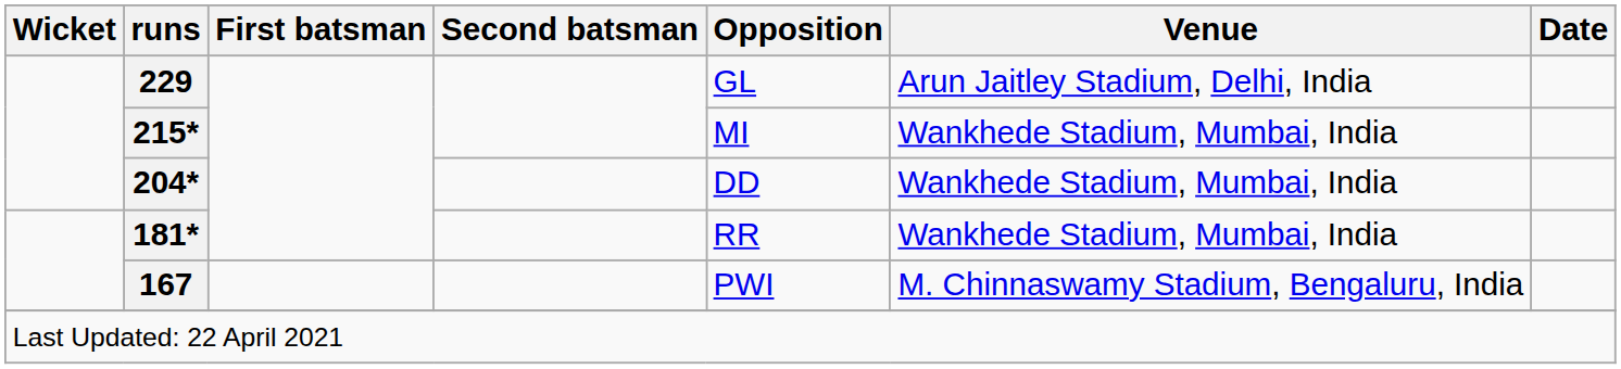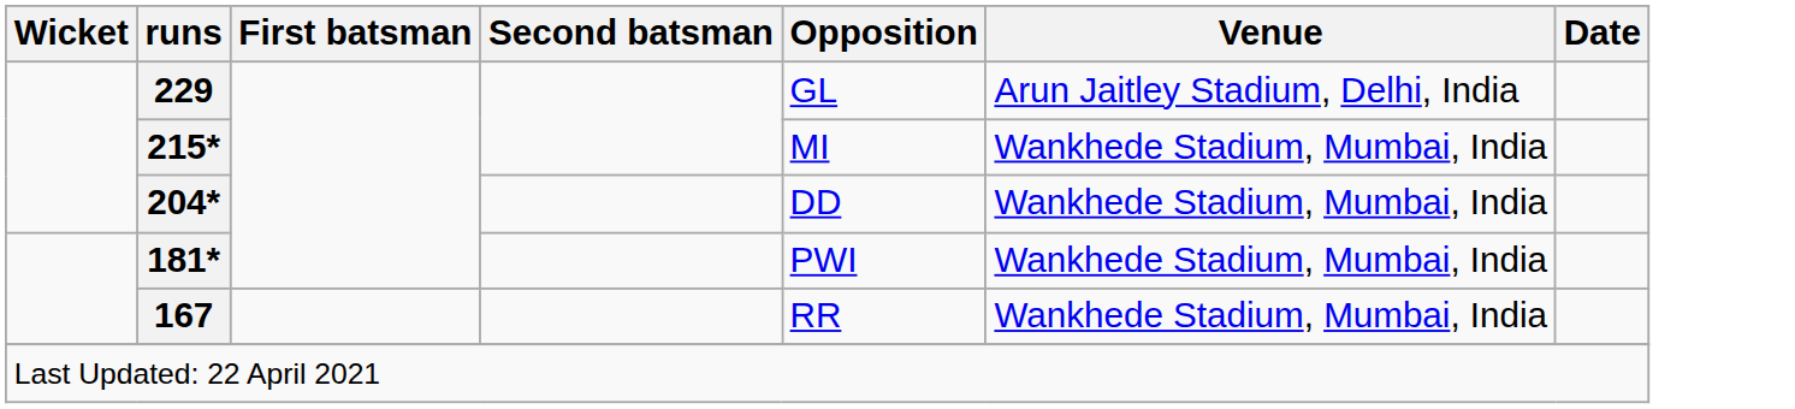181* | Opposition: RR -> PWI
167 | Opposition: PWI -> RR
167 | Venue: M. Chinnaswamy Stadium, Bengaluru, India -> Wankhede Stadium, Mumbai, India
